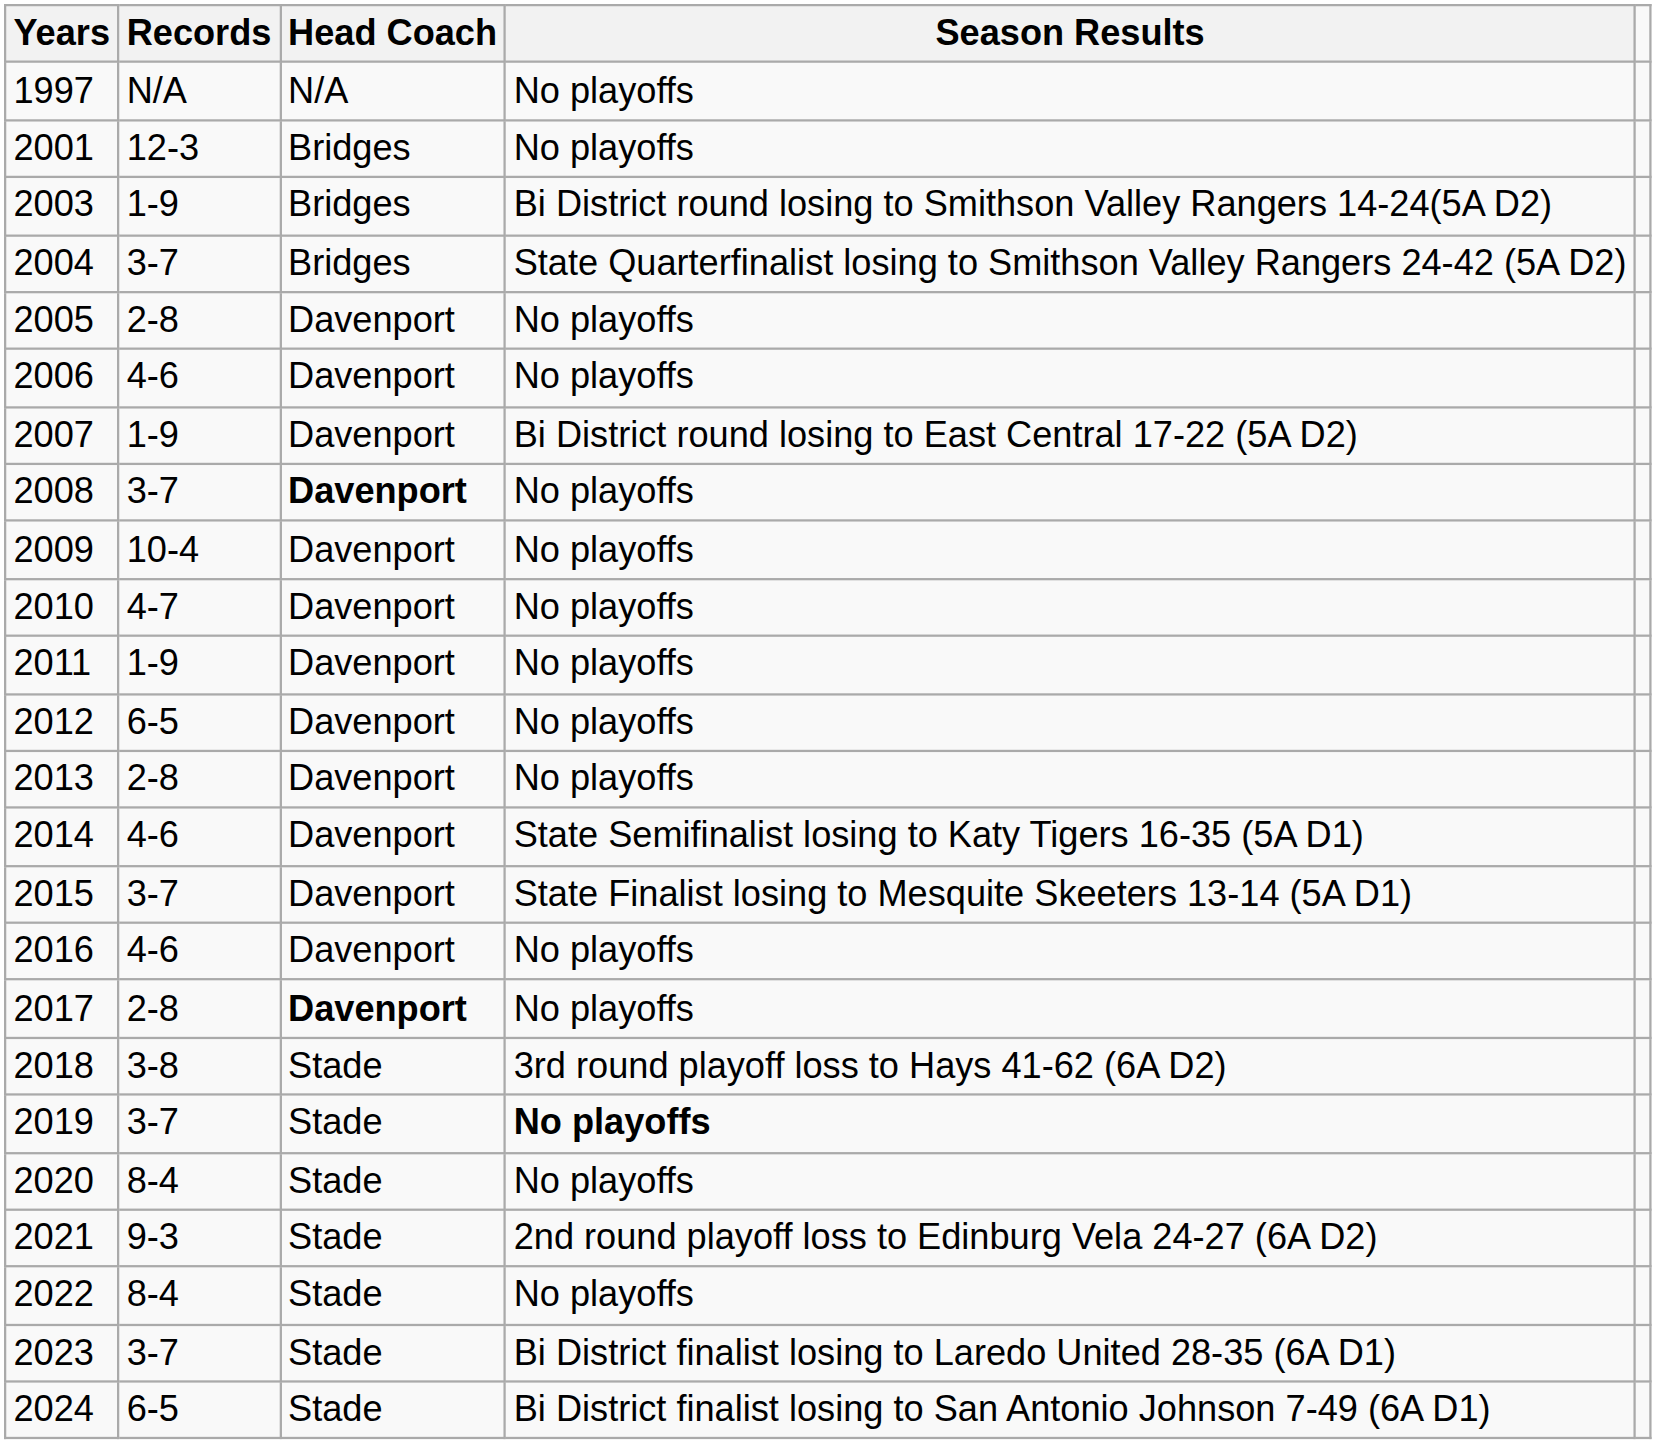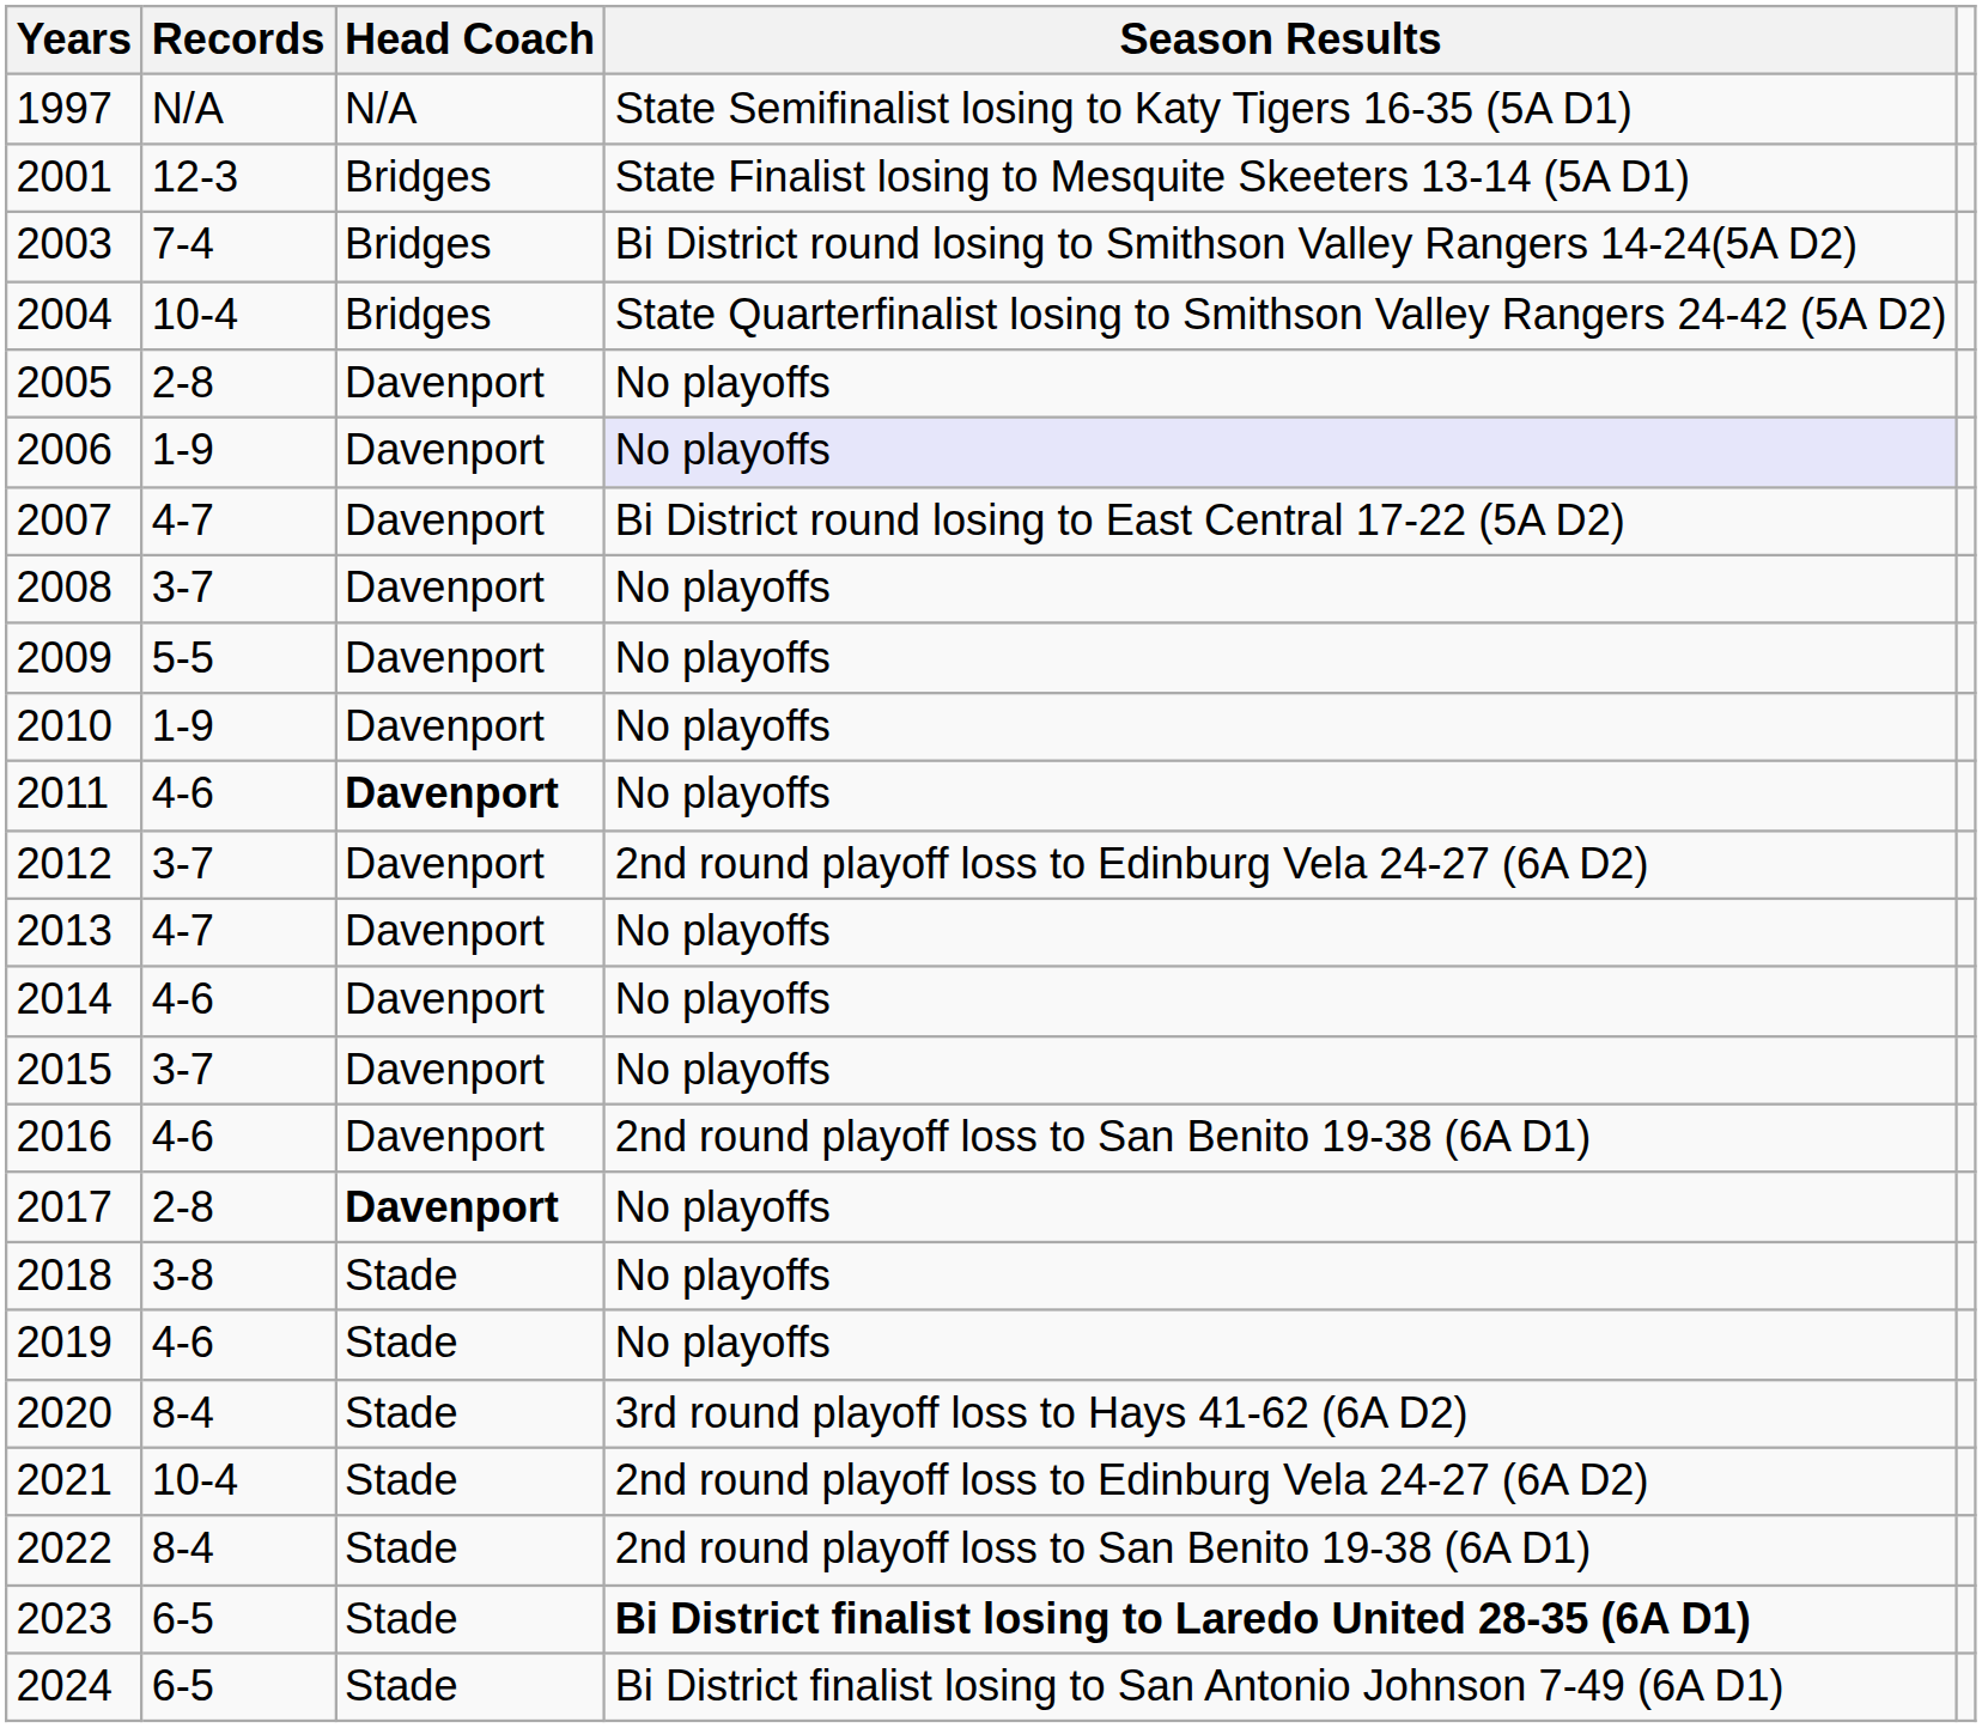1997 | Season Results: No playoffs -> State Semifinalist losing to Katy Tigers 16-35 (5A D1)
2001 | Season Results: No playoffs -> State Finalist losing to Mesquite Skeeters 13-14 (5A D1)
2003 | Records: 1-9 -> 7-4
2004 | Records: 3-7 -> 10-4
2006 | Records: 4-6 -> 1-9
2006 | Season Results: no background -> lavender background
2007 | Records: 1-9 -> 4-7
2008 | Head Coach: bold -> normal
2009 | Records: 10-4 -> 5-5
2010 | Records: 4-7 -> 1-9
2011 | Records: 1-9 -> 4-6
2011 | Head Coach: normal -> bold
2012 | Records: 6-5 -> 3-7
2012 | Season Results: No playoffs -> 2nd round playoff loss to Edinburg Vela 24-27 (6A D2)
2013 | Records: 2-8 -> 4-7
2014 | Season Results: State Semifinalist losing to Katy Tigers 16-35 (5A D1) -> No playoffs
2015 | Season Results: State Finalist losing to Mesquite Skeeters 13-14 (5A D1) -> No playoffs
2016 | Season Results: No playoffs -> 2nd round playoff loss to San Benito 19-38 (6A D1)
2018 | Season Results: 3rd round playoff loss to Hays 41-62 (6A D2) -> No playoffs
2019 | Records: 3-7 -> 4-6
2019 | Season Results: bold -> normal
2020 | Season Results: No playoffs -> 3rd round playoff loss to Hays 41-62 (6A D2)
2021 | Records: 9-3 -> 10-4
2022 | Season Results: No playoffs -> 2nd round playoff loss to San Benito 19-38 (6A D1)
2023 | Records: 3-7 -> 6-5
2023 | Season Results: normal -> bold
